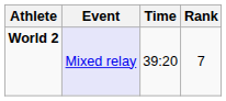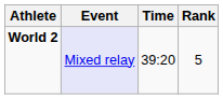World 2 | Rank: 7 -> 5
